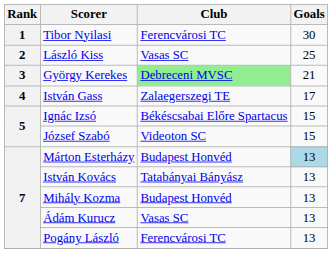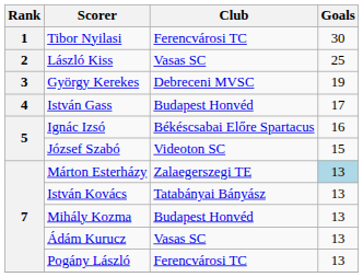György Kerekes | Club: lightgreen background -> no background
György Kerekes | Goals: 21 -> 19
István Gass | Club: Zalaegerszegi TE -> Budapest Honvéd
Ignác Izsó | Goals: 15 -> 16
Márton Esterházy | Club: Budapest Honvéd -> Zalaegerszegi TE
